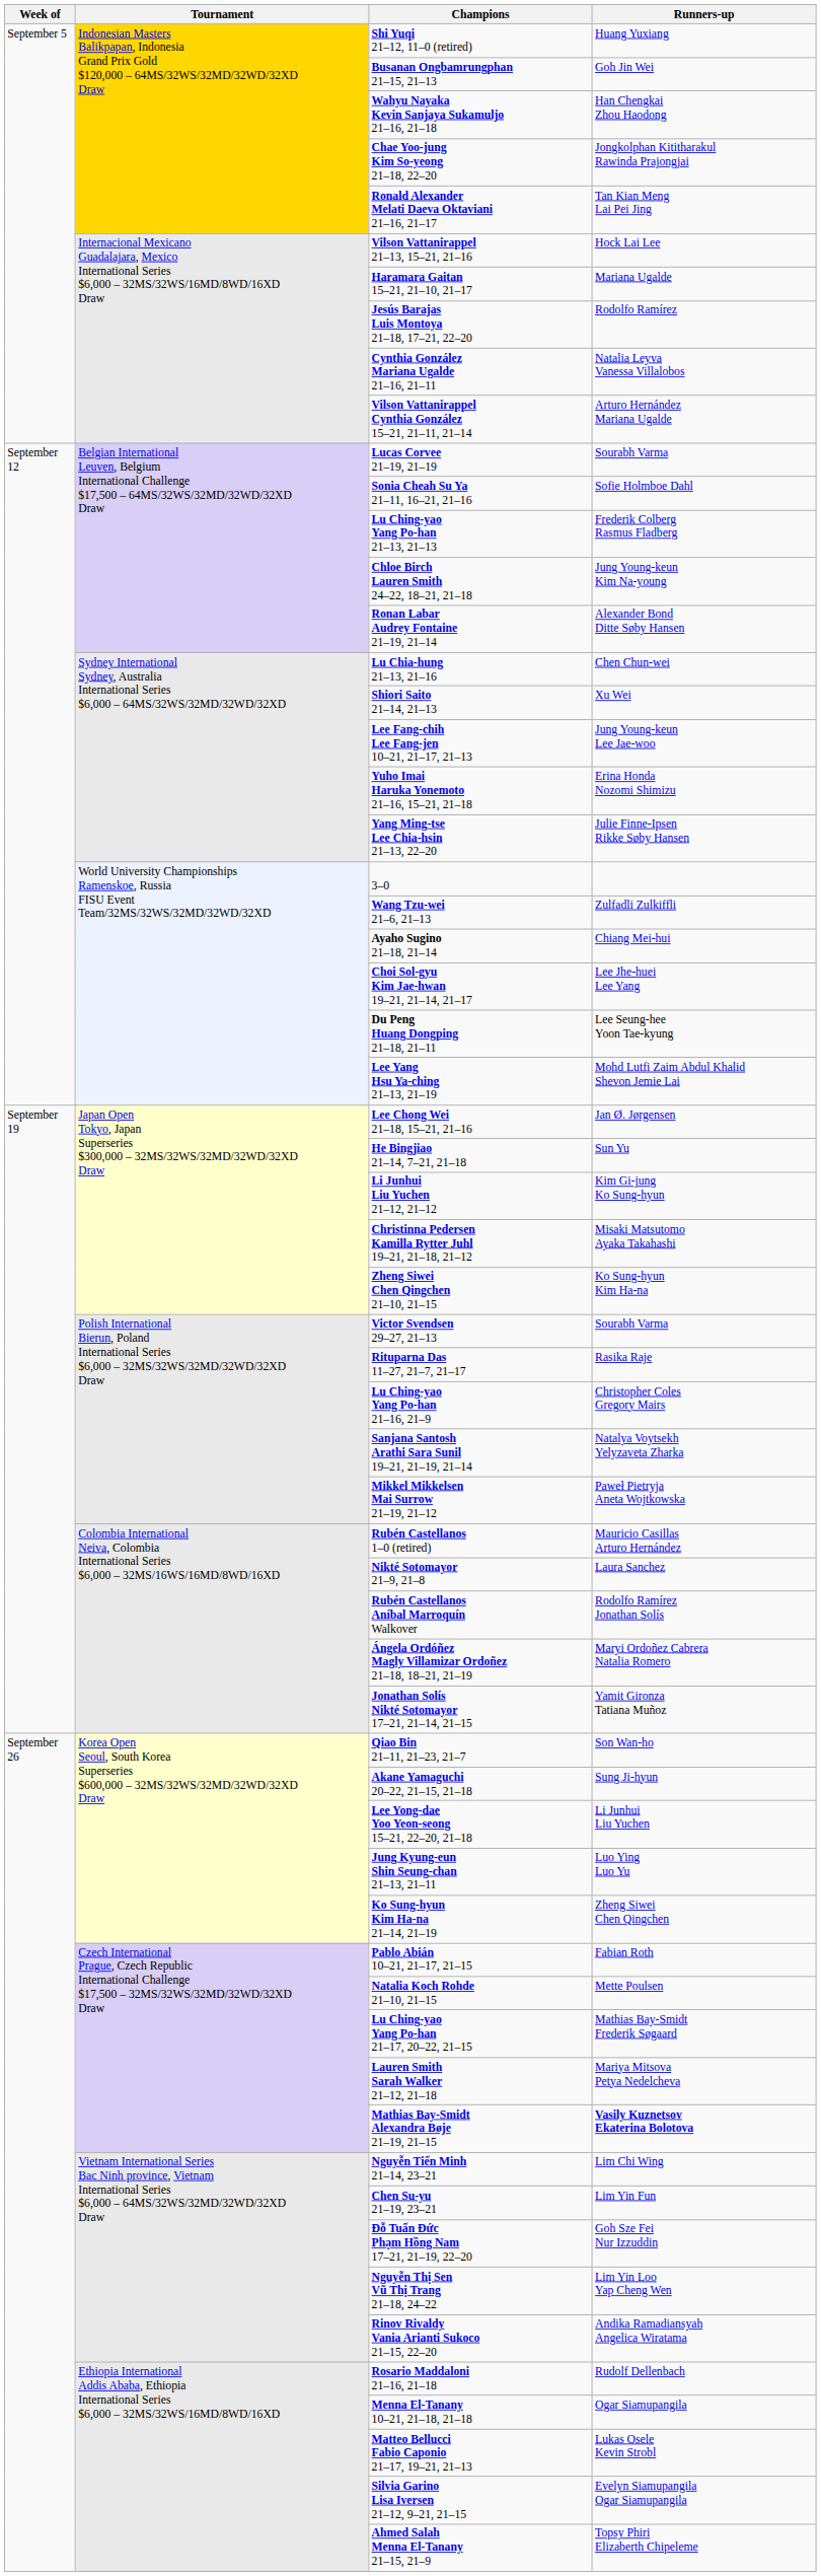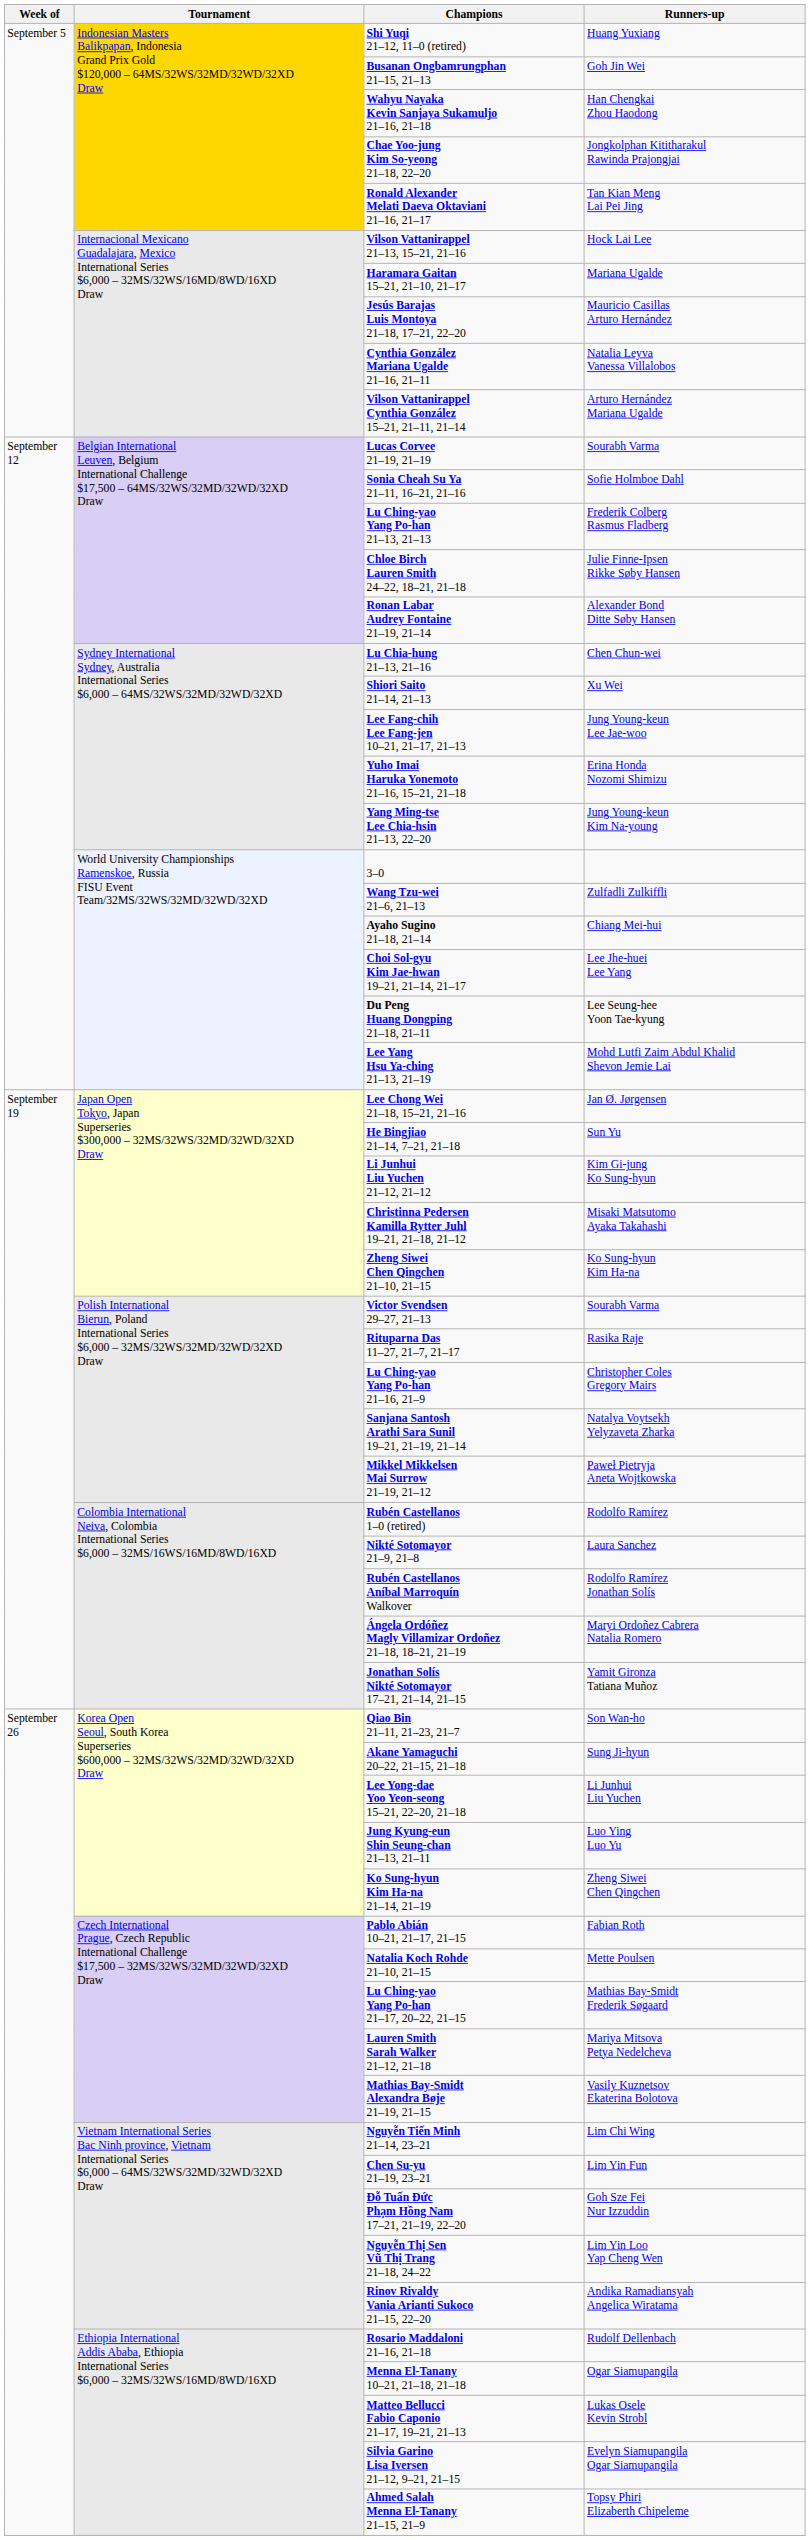Jesús Barajas Luis Montoya 21–18, 17–21, 22–20 | Runners-up: Rodolfo Ramírez -> Mauricio Casillas Arturo Hernández
Chloe Birch Lauren Smith 24–22, 18–21, 21–18 | Runners-up: Jung Young-keun Kim Na-young -> Julie Finne-Ipsen Rikke Søby Hansen
Yang Ming-tse Lee Chia-hsin 21–13, 22–20 | Runners-up: Julie Finne-Ipsen Rikke Søby Hansen -> Jung Young-keun Kim Na-young
Rubén Castellanos 1–0 (retired) | Runners-up: Mauricio Casillas Arturo Hernández -> Rodolfo Ramírez
Mathias Bay-Smidt Alexandra Bøje 21–19, 21–15 | Runners-up: bold -> normal
